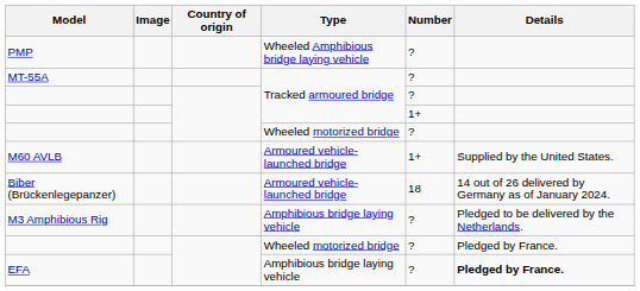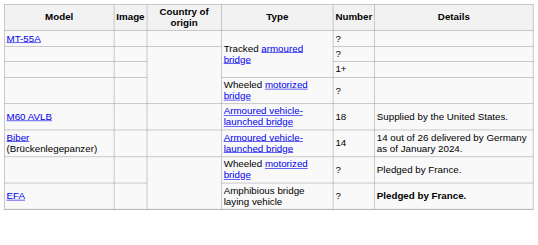- row: PMP | Wheeled Amphibious bridge laying vehicle | ?
M60 AVLB | Number: 1+ -> 18
Biber (Brückenlegepanzer) | Number: 18 -> 14
- row: M3 Amphibious Rig | Amphibious bridge laying vehicle | ? | Pledged to be delivered by the Netherlands.
